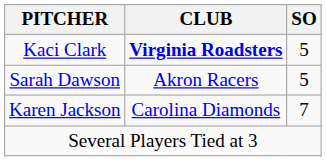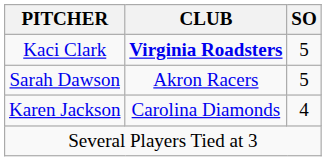Karen Jackson | SO: 7 -> 4
